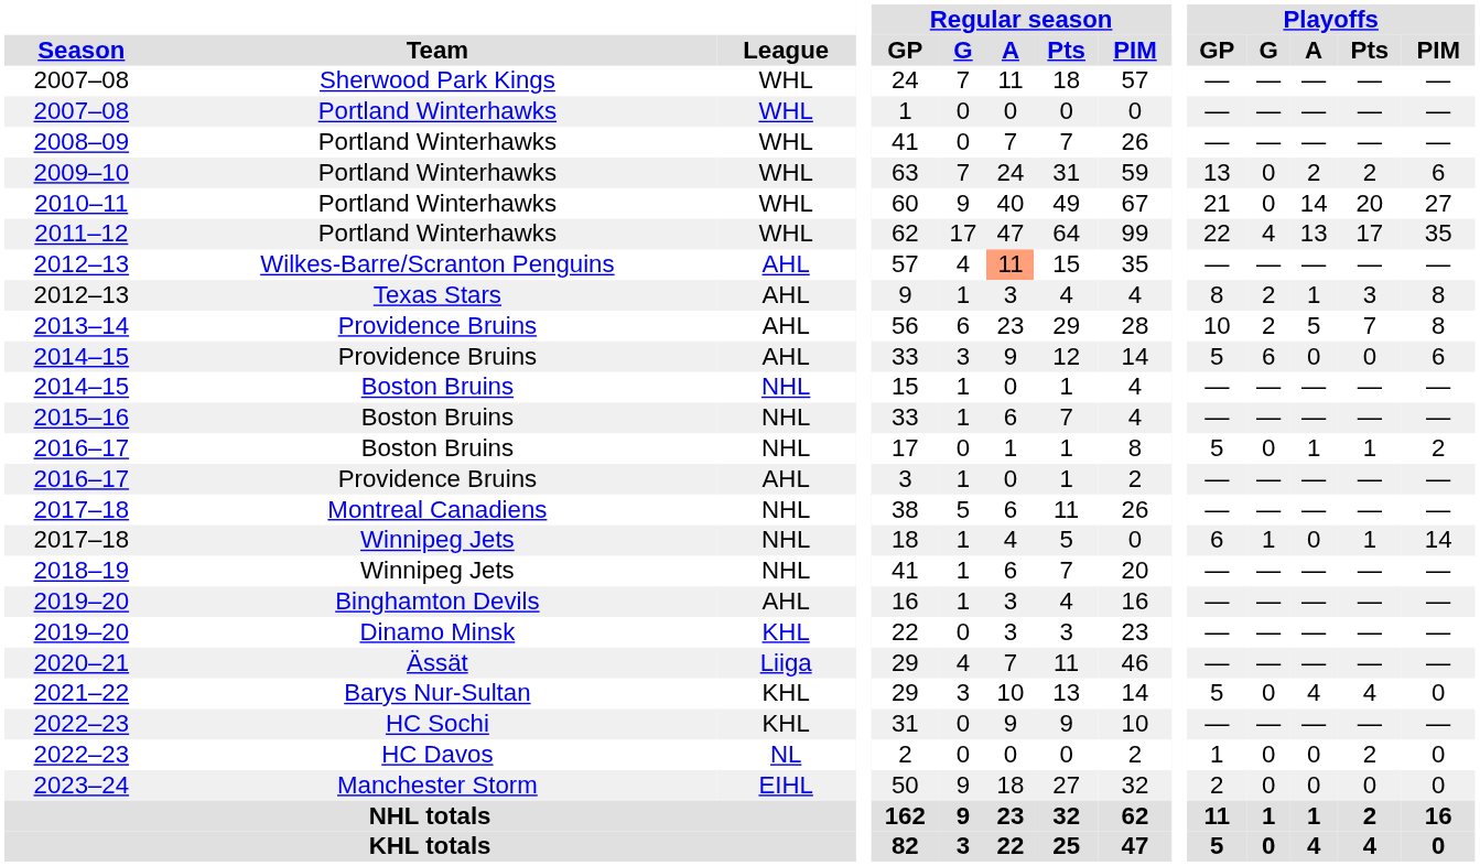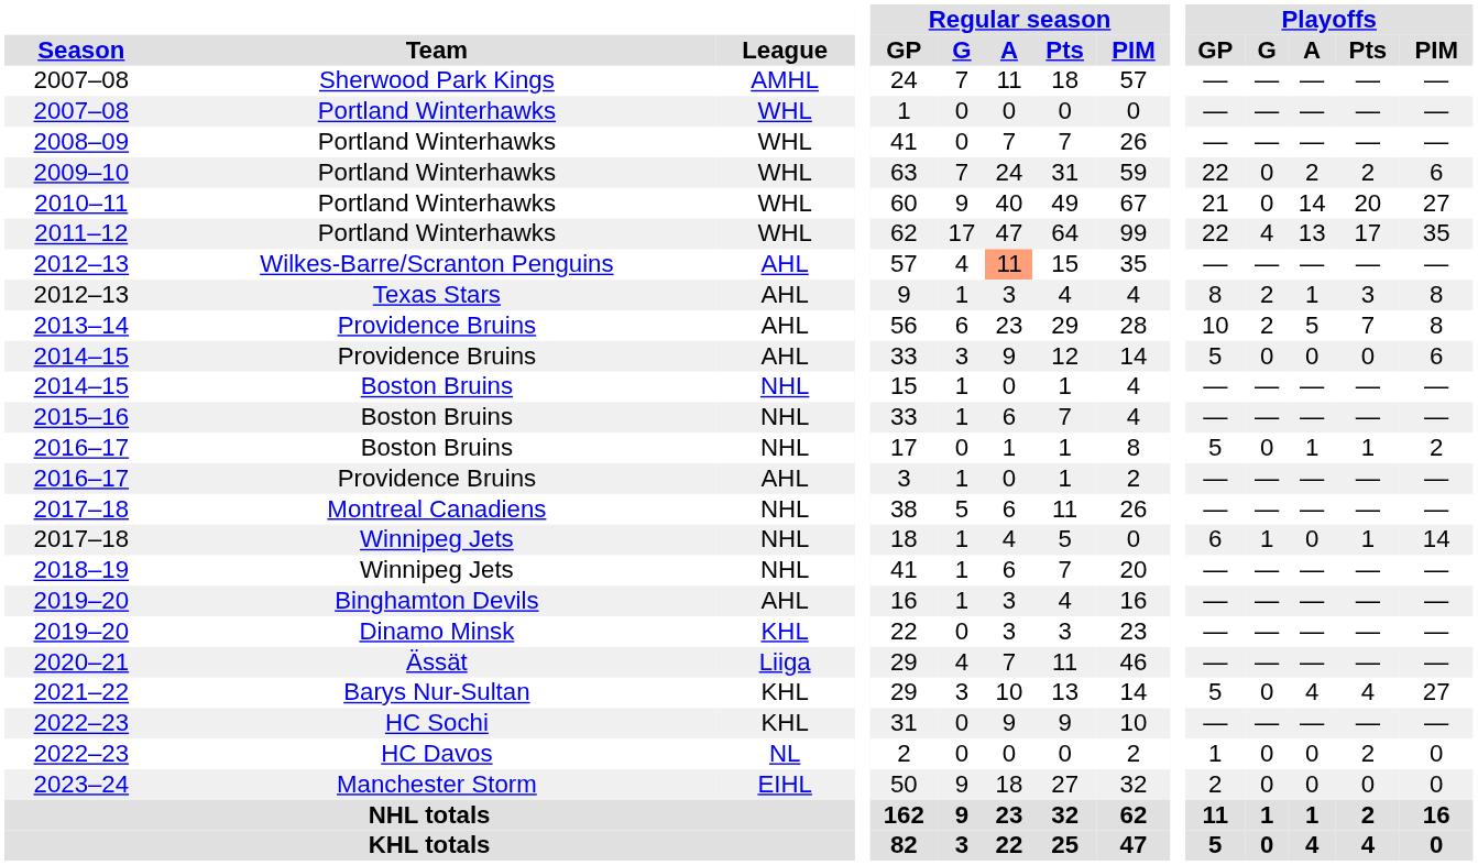2007–08 / Sherwood Park Kings | League: WHL -> AMHL
2009–10 | Playoffs / GP: 13 -> 22
2014–15 / Providence Bruins | Playoffs / G: 6 -> 0
2021–22 | Playoffs / PIM: 0 -> 27
